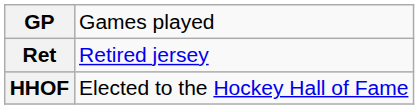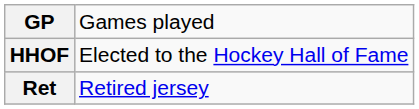rows swapped: HHOF <-> Ret
